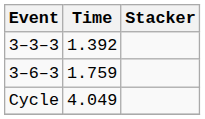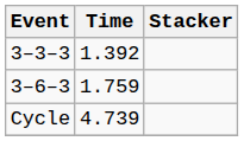Cycle | Time: 4.049 -> 4.739
